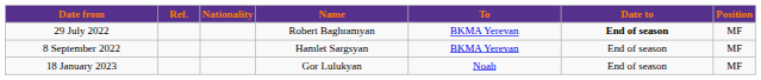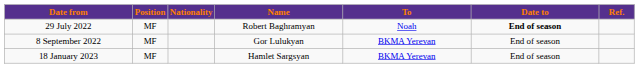columns swapped: Position <-> Ref.
29 July 2022 | To: BKMA Yerevan -> Noah
8 September 2022 | Name: Hamlet Sargsyan -> Gor Lulukyan
18 January 2023 | Name: Gor Lulukyan -> Hamlet Sargsyan
18 January 2023 | To: Noah -> BKMA Yerevan
